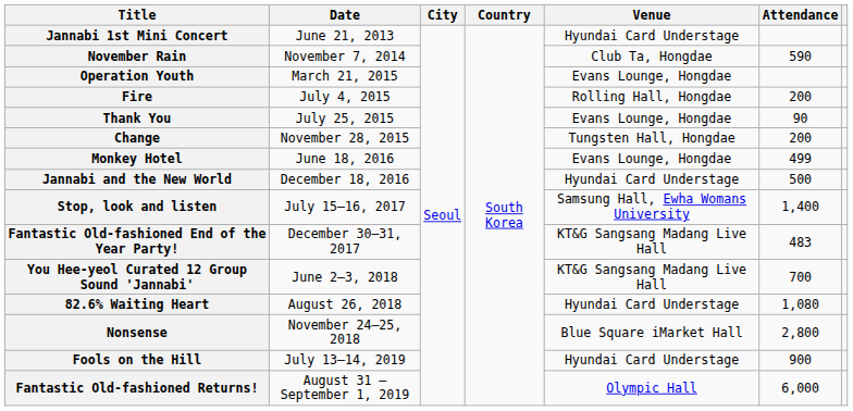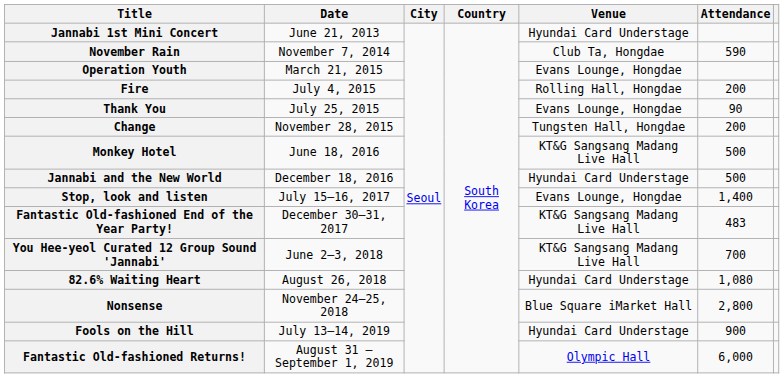Monkey Hotel | Venue: Evans Lounge, Hongdae -> KT&G Sangsang Madang Live Hall
Monkey Hotel | Attendance: 499 -> 500
Stop, look and listen | Venue: Samsung Hall, Ewha Womans University -> Evans Lounge, Hongdae
